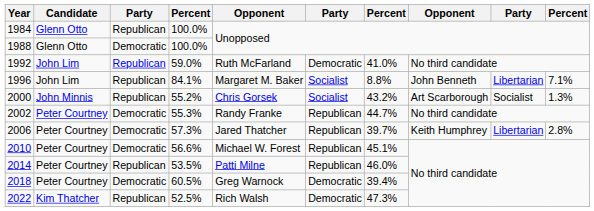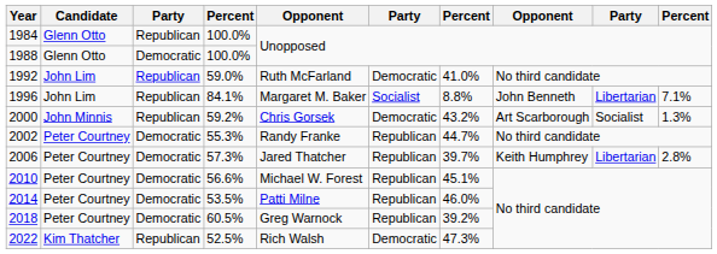2000 | column 4: 55.2% -> 59.2%
2000 | column 6: Socialist -> Democratic
2014 | column 3: Republican -> Democratic
2018 | column 6: Democratic -> Republican
2018 | column 7: 39.4% -> 39.2%
